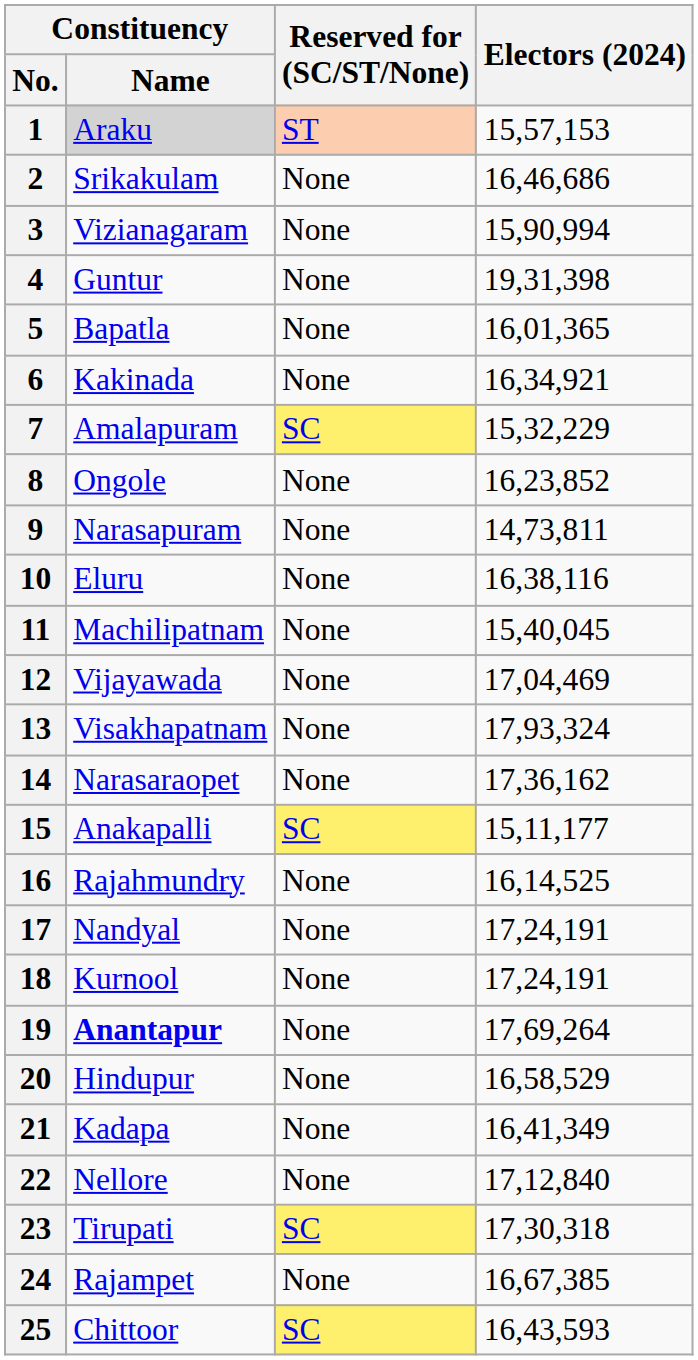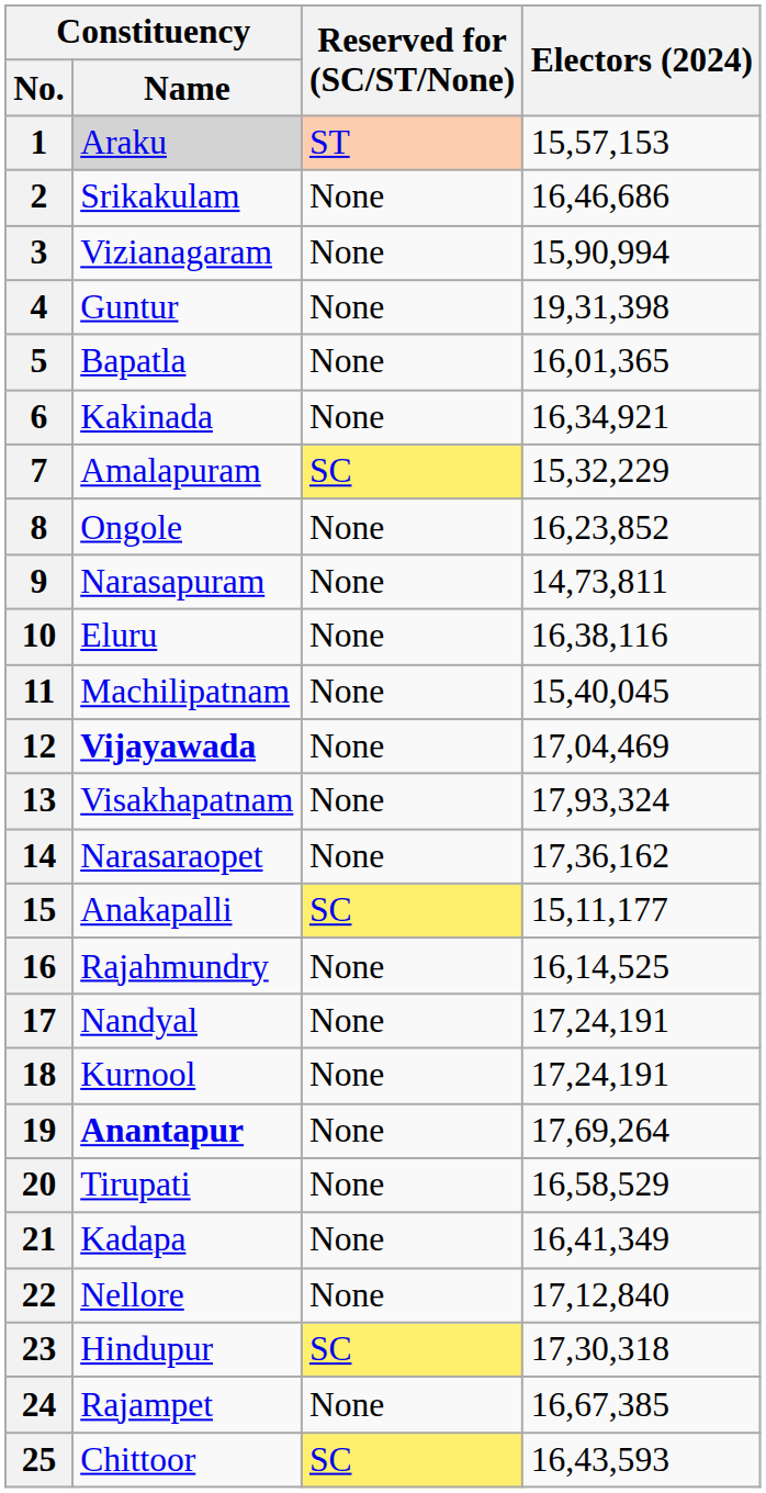12 | Constituency / Name: normal -> bold
20 | Constituency / Name: Hindupur -> Tirupati
23 | Constituency / Name: Tirupati -> Hindupur
